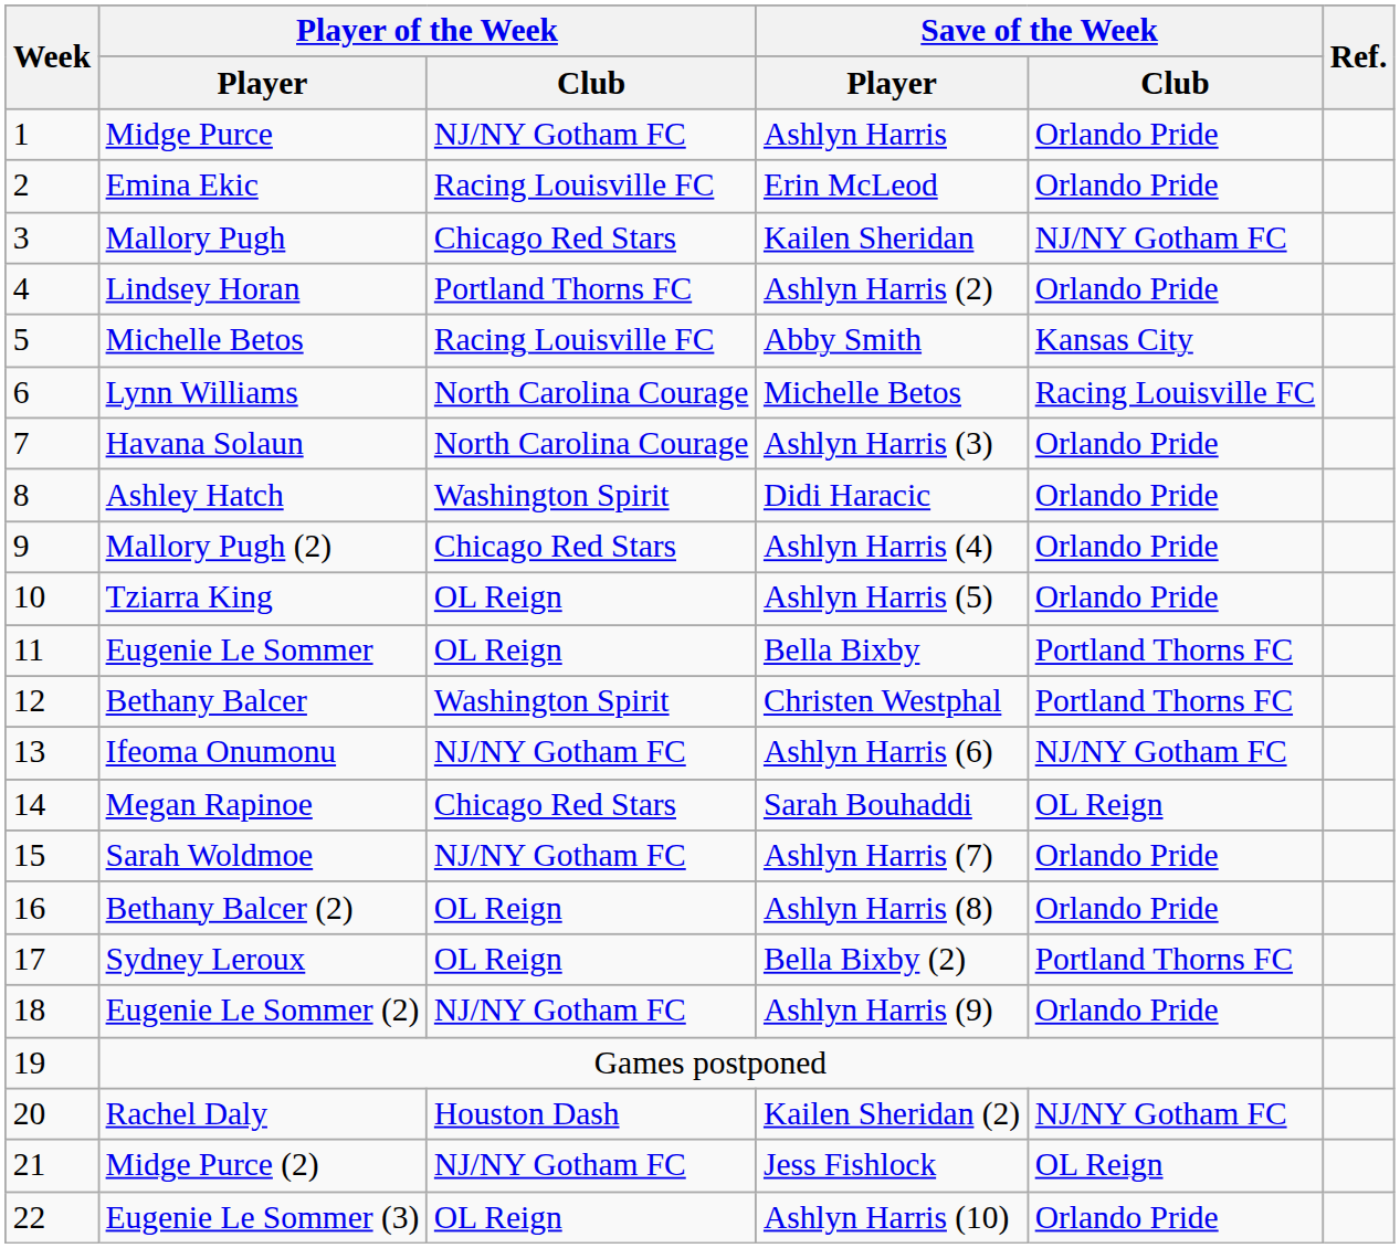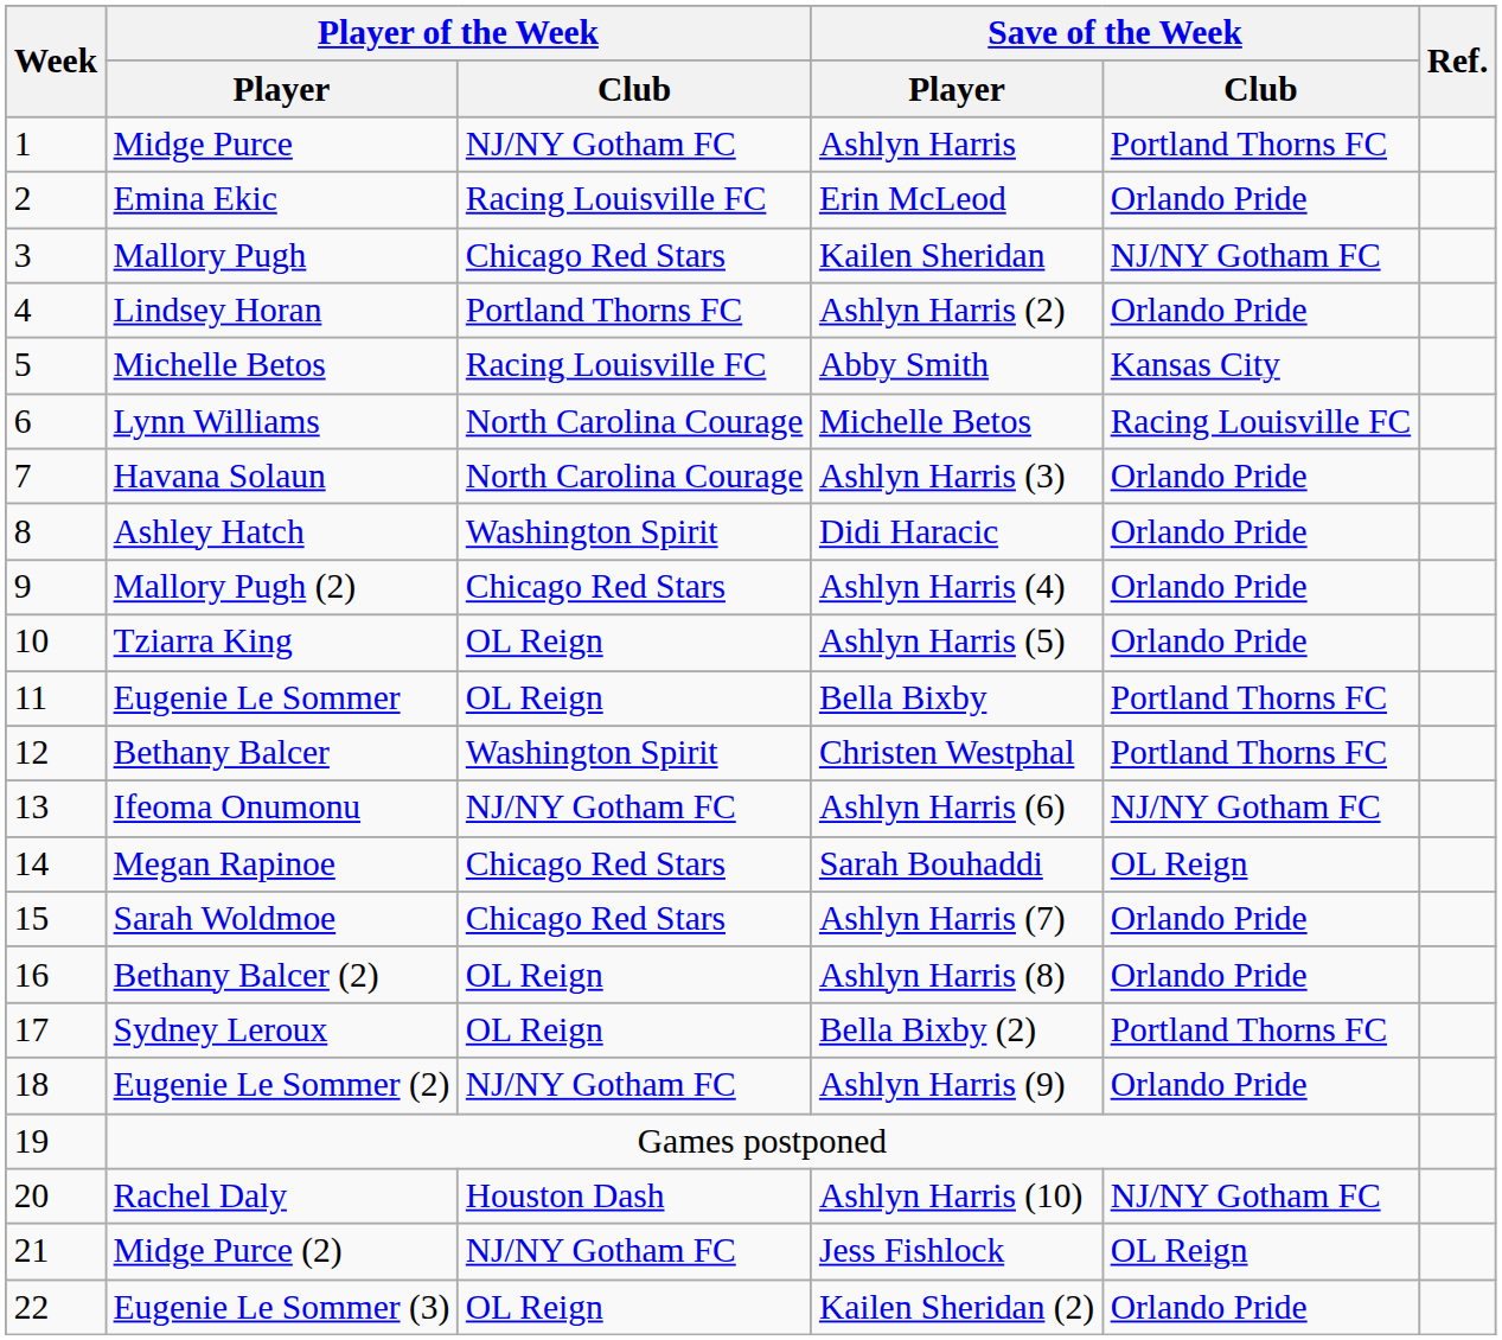Midge Purce | Save of the Week / Club: Orlando Pride -> Portland Thorns FC
Sarah Woldmoe | Player of the Week / Club: NJ/NY Gotham FC -> Chicago Red Stars
Rachel Daly | Save of the Week / Player: Kailen Sheridan (2) -> Ashlyn Harris (10)
Eugenie Le Sommer (3) | Save of the Week / Player: Ashlyn Harris (10) -> Kailen Sheridan (2)
